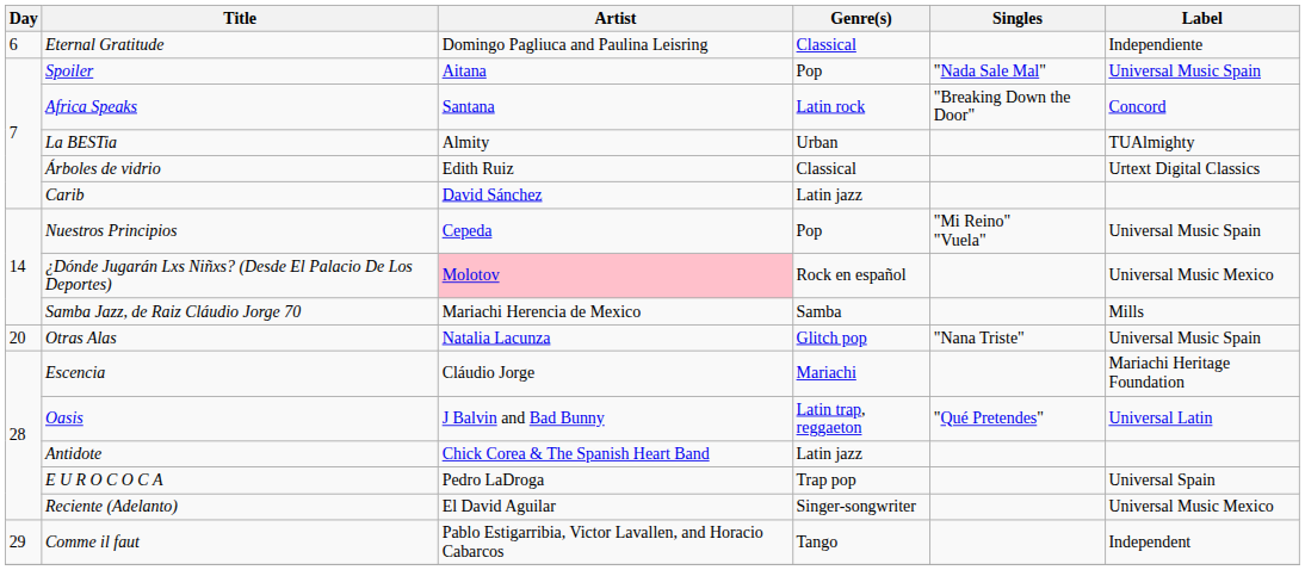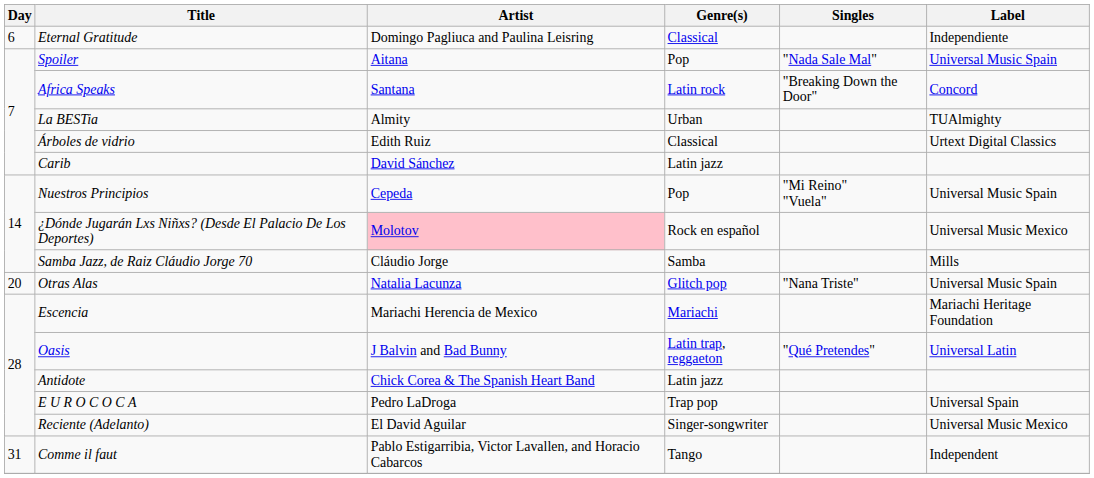Samba Jazz, de Raiz Cláudio Jorge 70 | Artist: Mariachi Herencia de Mexico -> Cláudio Jorge
Escencia | Artist: Cláudio Jorge -> Mariachi Herencia de Mexico
Comme il faut | Day: 29 -> 31
